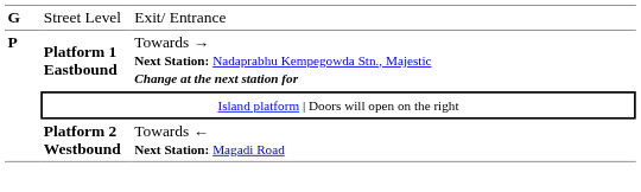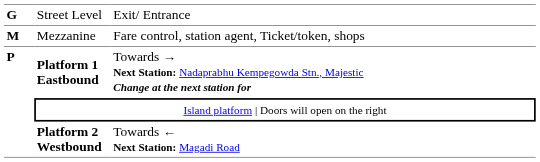+ row: M | Mezzanine | Fare control, station agent, Ticket/token, shops
